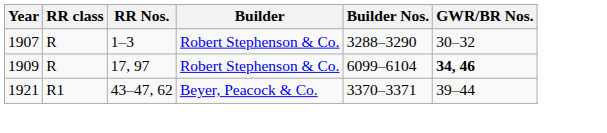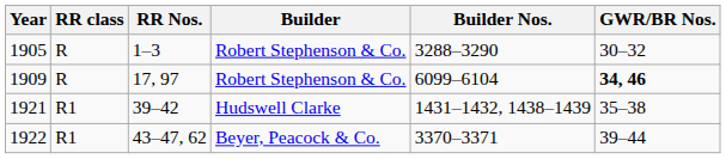1–3 | Year: 1907 -> 1905
+ row: 1921 | R1 | 39–42 | Hudswell Clarke | 1431–1432, 1438–1439 | 35–38
43–47, 62 | Year: 1921 -> 1922
